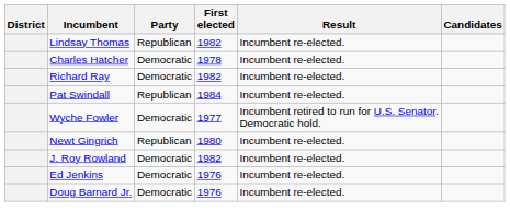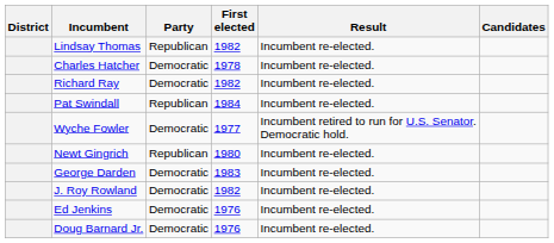+ row: George Darden | Democratic | 1983 | Incumbent re-elected.
